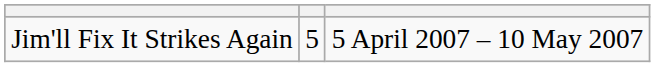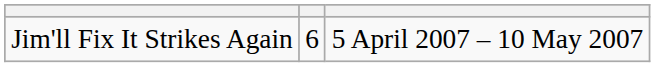Jim'll Fix It Strikes Again | column 2: 5 -> 6
